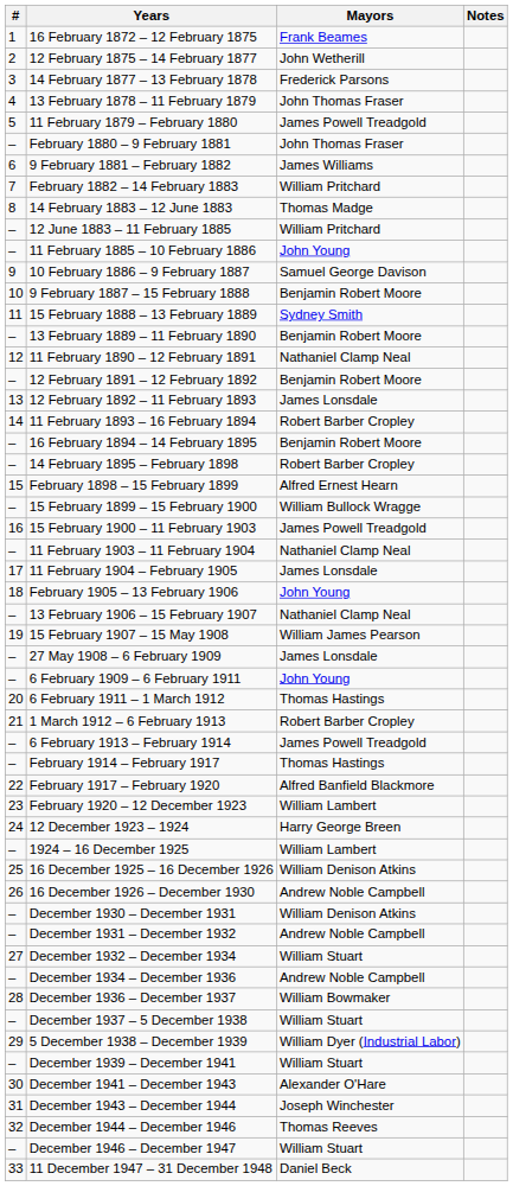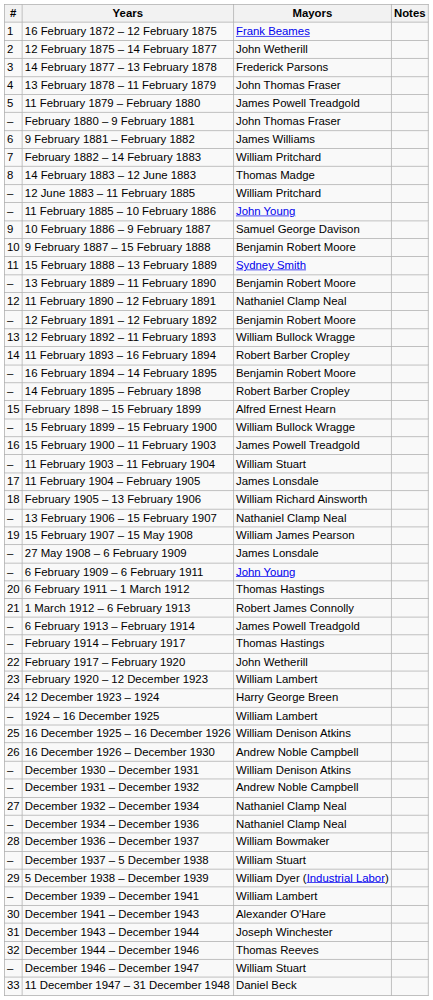12 February 1892 – 11 February 1893 | Mayors: James Lonsdale -> William Bullock Wragge
11 February 1903 – 11 February 1904 | Mayors: Nathaniel Clamp Neal -> William Stuart
February 1905 – 13 February 1906 | Mayors: John Young -> William Richard Ainsworth
1 March 1912 – 6 February 1913 | Mayors: Robert Barber Cropley -> Robert James Connolly
February 1917 – February 1920 | Mayors: Alfred Banfield Blackmore -> John Wetherill
December 1932 – December 1934 | Mayors: William Stuart -> Nathaniel Clamp Neal
December 1934 – December 1936 | Mayors: Andrew Noble Campbell -> Nathaniel Clamp Neal
December 1939 – December 1941 | Mayors: William Stuart -> William Lambert
